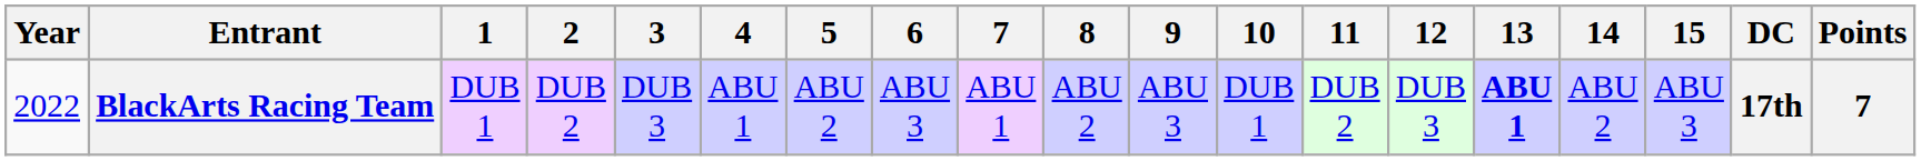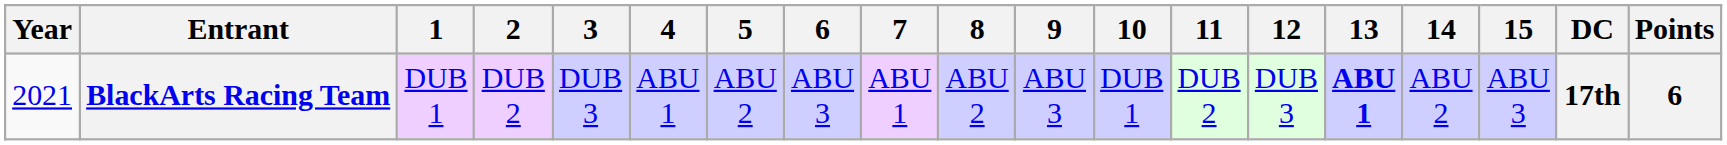BlackArts Racing Team | Year: 2022 -> 2021
BlackArts Racing Team | Points: 7 -> 6
